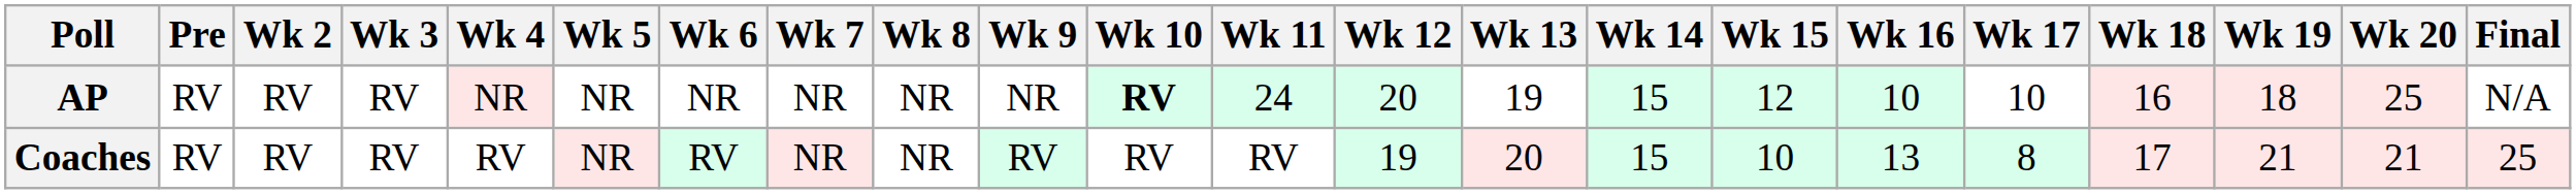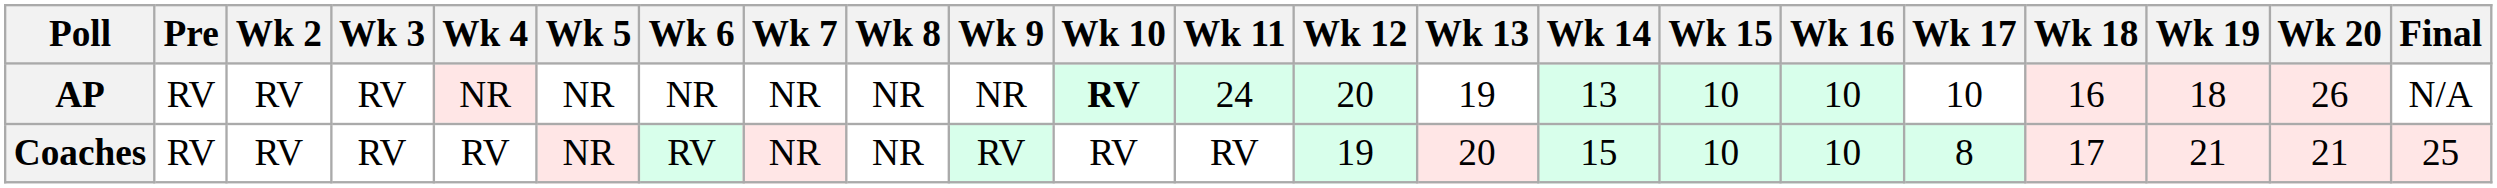AP | Wk 14: 15 -> 13
AP | Wk 15: 12 -> 10
AP | Wk 20: 25 -> 26
Coaches | Wk 16: 13 -> 10
